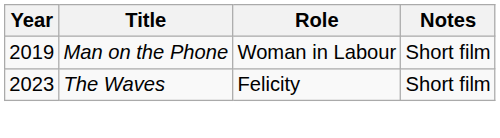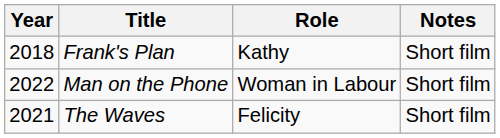+ row: 2018 | Frank's Plan | Kathy | Short film
Man on the Phone | Year: 2019 -> 2022
The Waves | Year: 2023 -> 2021
